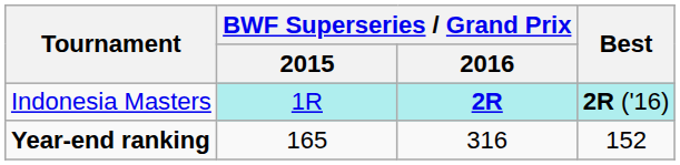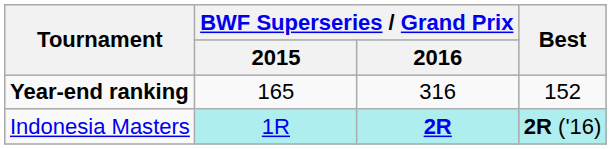rows swapped: Indonesia Masters <-> Year-end ranking
